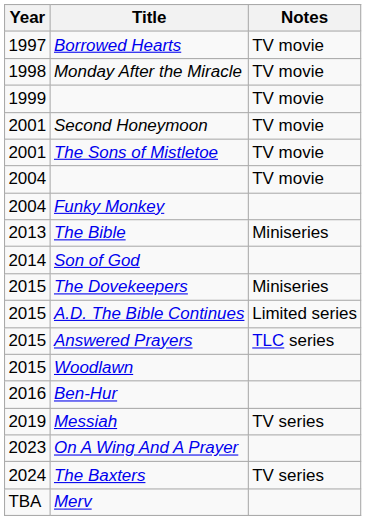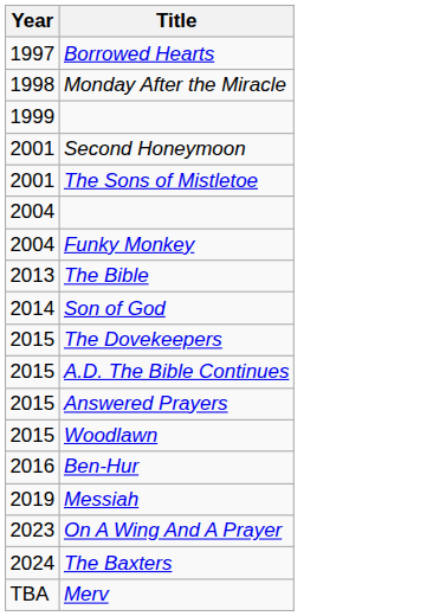- column: Notes | TV movie | TV movie | TV movie | TV movie | TV movie | TV movie | Miniseries | Miniseries | Limited series | TLC series | TV series | TV series
